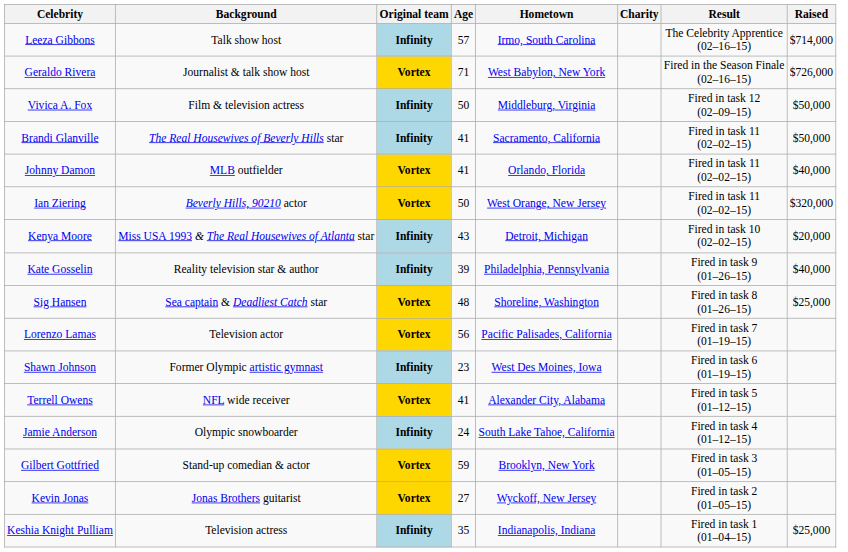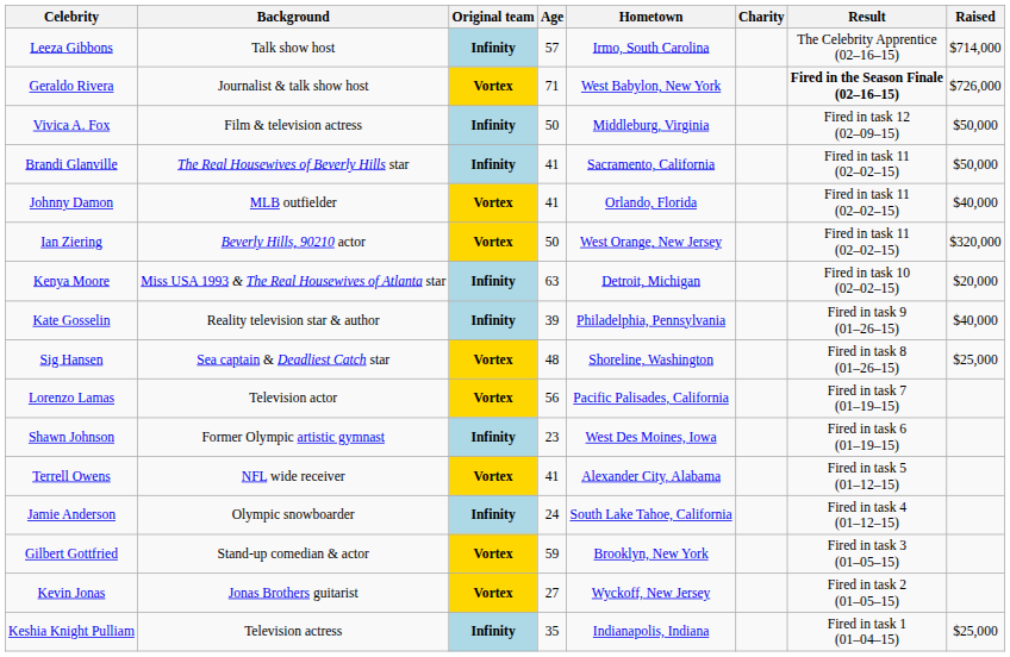Geraldo Rivera | Result: normal -> bold
Kenya Moore | Age: 43 -> 63
